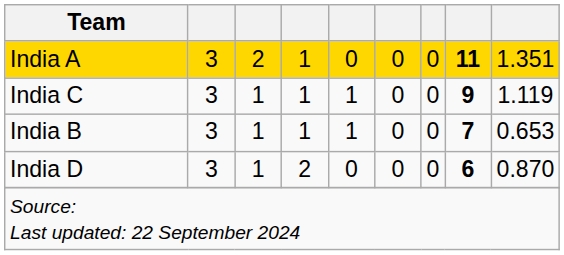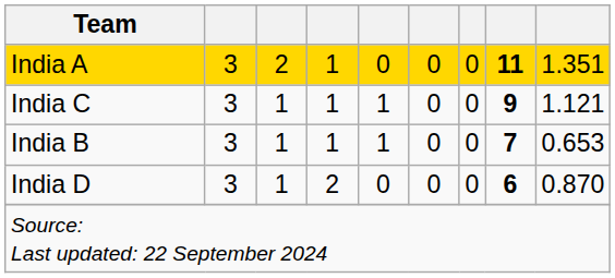India C | column 9: 1.119 -> 1.121
